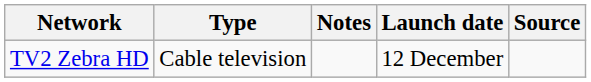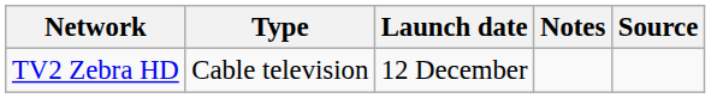columns swapped: Launch date <-> Notes
